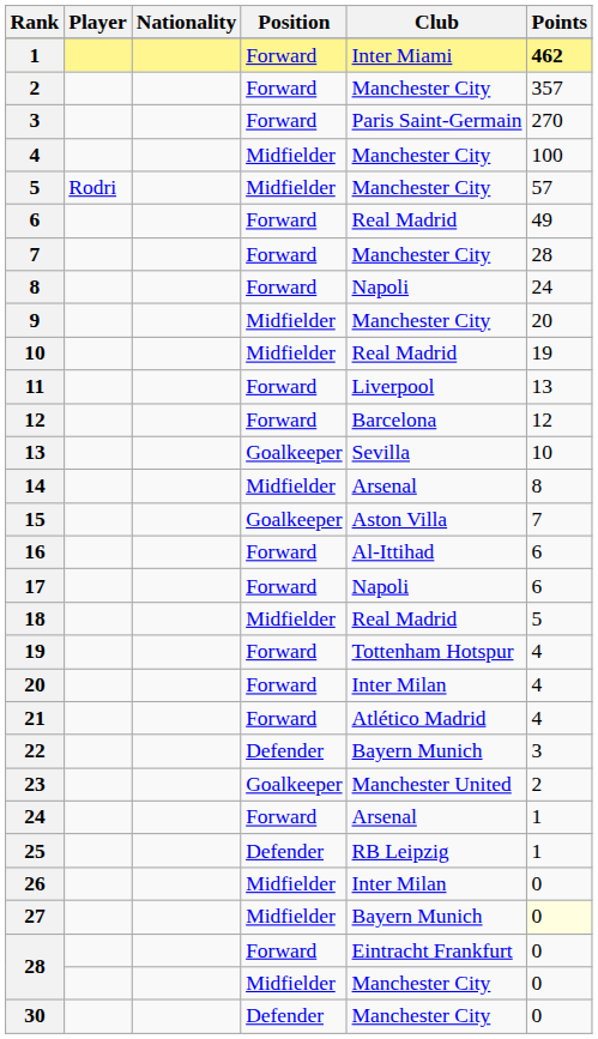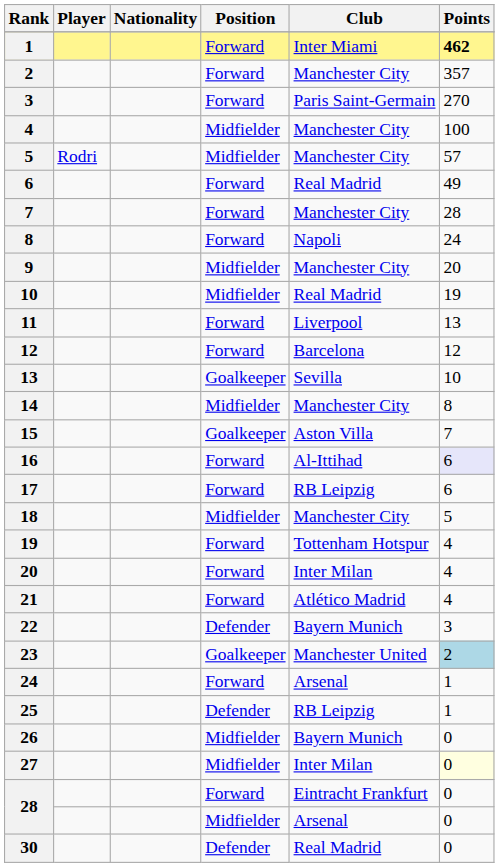14 | Club: Arsenal -> Manchester City
16 | Points: no background -> lavender background
17 | Club: Napoli -> RB Leipzig
18 | Club: Real Madrid -> Manchester City
23 | Points: no background -> lightblue background
26 | Club: Inter Milan -> Bayern Munich
27 | Club: Bayern Munich -> Inter Milan
28 / Midfielder | Club: Manchester City -> Arsenal
30 | Club: Manchester City -> Real Madrid
